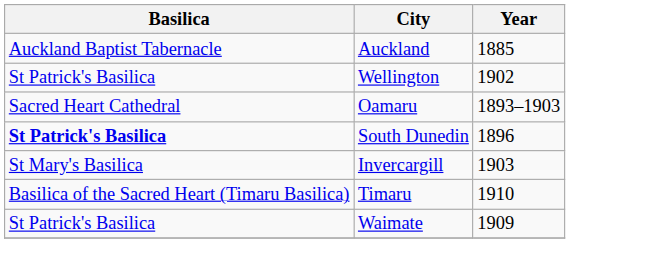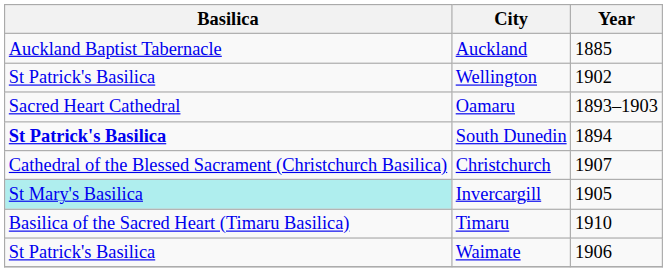South Dunedin | Year: 1896 -> 1894
+ row: Cathedral of the Blessed Sacrament (Christchurch Basilica) | Christchurch | 1907
Invercargill | Basilica: no background -> paleturquoise background
Invercargill | Year: 1903 -> 1905
Waimate | Year: 1909 -> 1906
